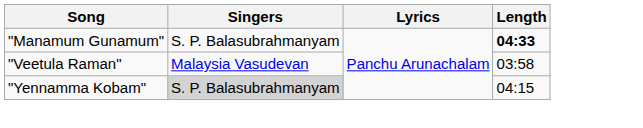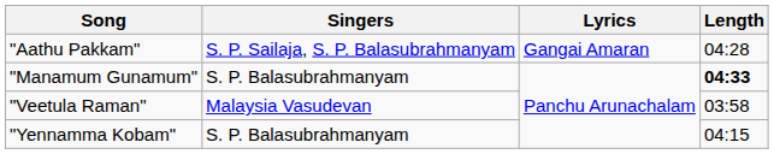+ row: "Aathu Pakkam" | S. P. Sailaja, S. P. Balasubrahmanyam | Gangai Amaran | 04:28
"Yennamma Kobam" | Singers: lightgrey background -> no background
